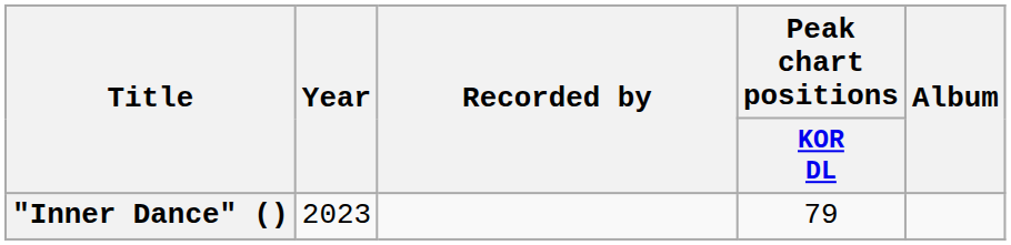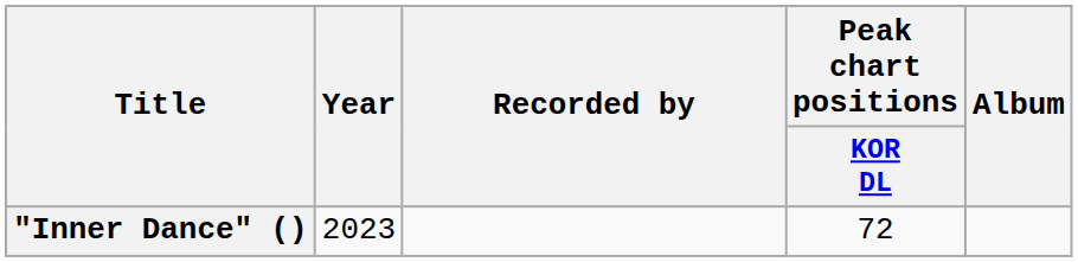"Inner Dance" () | Peak chart positions / KOR DL: 79 -> 72
